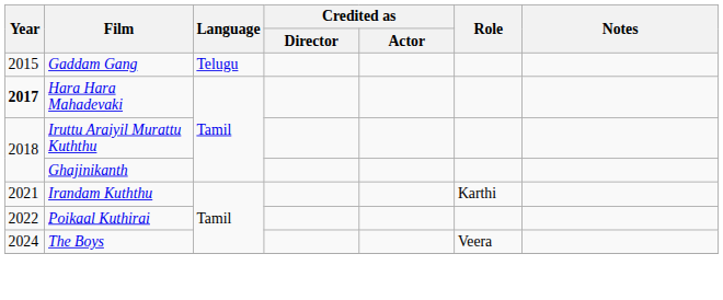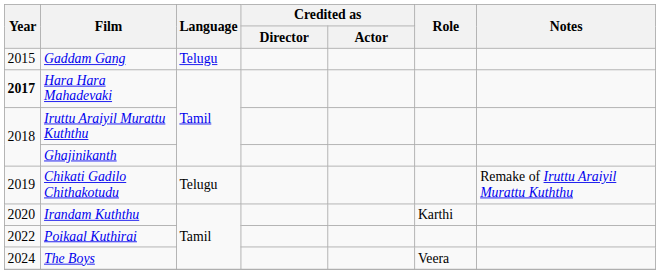+ row: 2019 | Chikati Gadilo Chithakotudu | Telugu | Remake of Iruttu Araiyil Murattu Kuththu
Irandam Kuththu | Year: 2021 -> 2020
